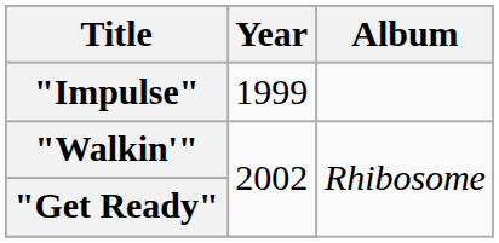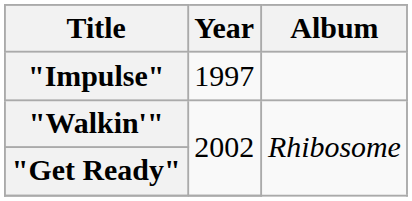"Impulse" | Year: 1999 -> 1997
